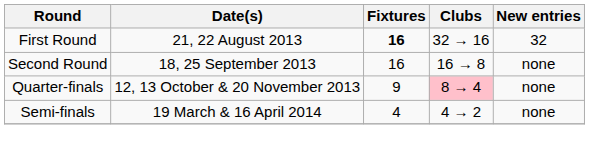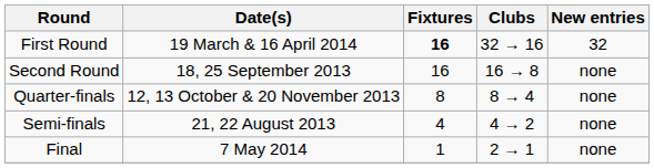First Round | Date(s): 21, 22 August 2013 -> 19 March & 16 April 2014
Quarter-finals | Fixtures: 9 -> 8
Quarter-finals | Clubs: pink background -> no background
Semi-finals | Date(s): 19 March & 16 April 2014 -> 21, 22 August 2013
+ row: Final | 7 May 2014 | 1 | 2 → 1 | none
